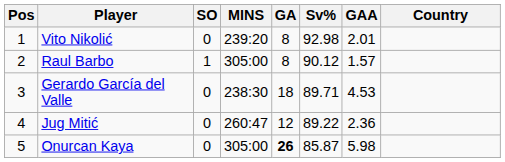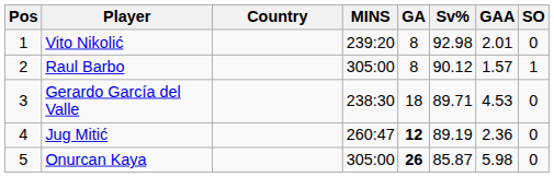columns swapped: Country <-> SO
Jug Mitić | GA: normal -> bold
Jug Mitić | Sv%: 89.22 -> 89.19
